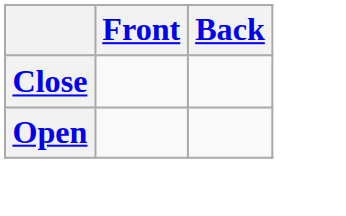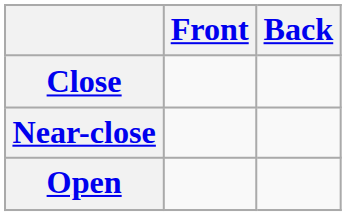+ row: Near-close
